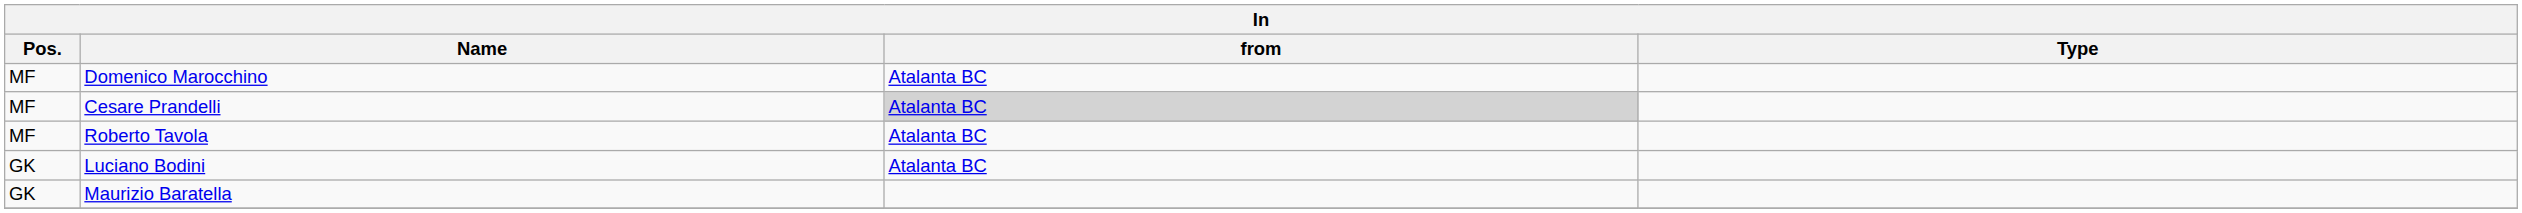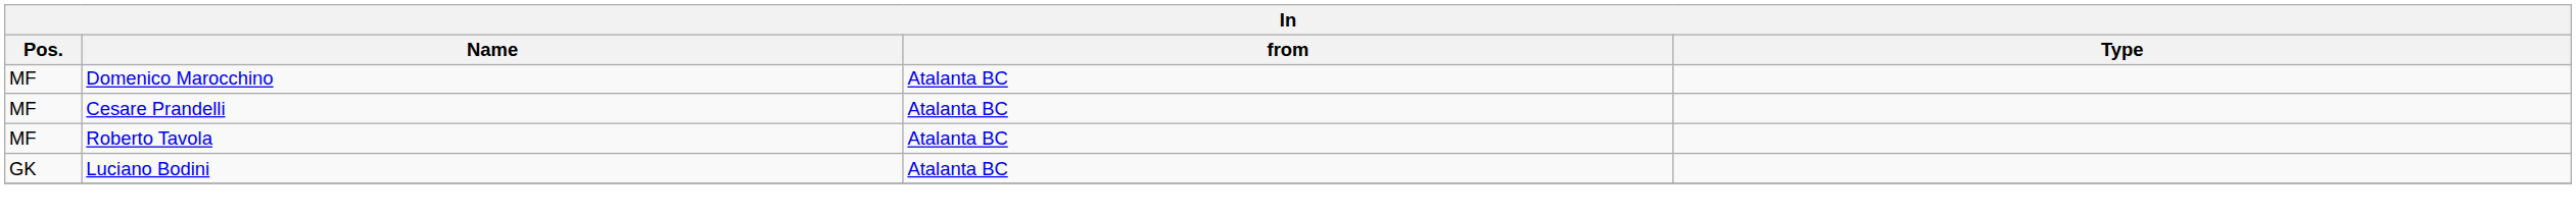Cesare Prandelli | from: lightgrey background -> no background
- row: GK | Maurizio Baratella
